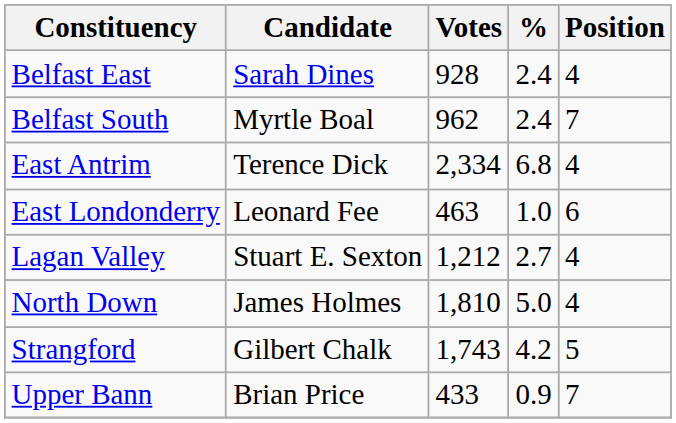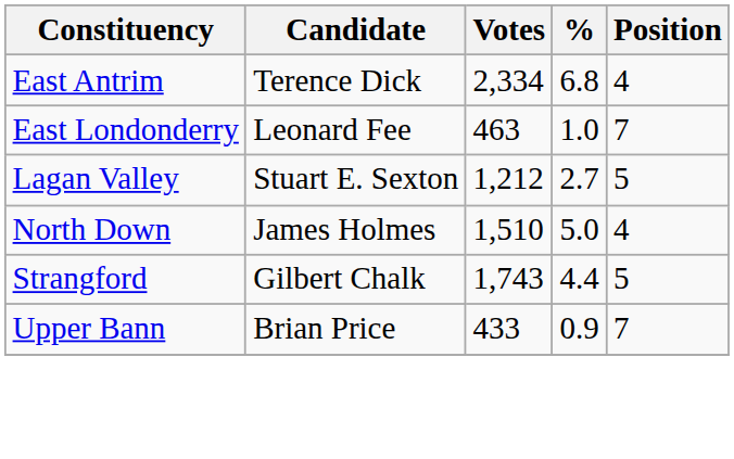- row: Belfast East | Sarah Dines | 928 | 2.4 | 4
- row: Belfast South | Myrtle Boal | 962 | 2.4 | 7
East Londonderry | Position: 6 -> 7
Lagan Valley | Position: 4 -> 5
North Down | Votes: 1,810 -> 1,510
Strangford | %: 4.2 -> 4.4
